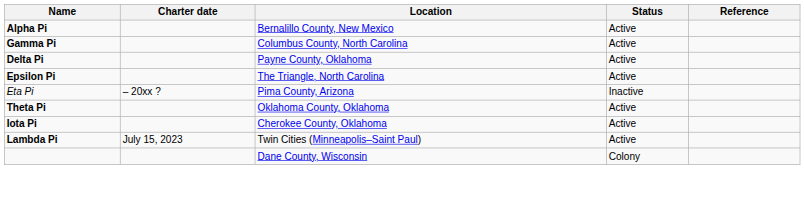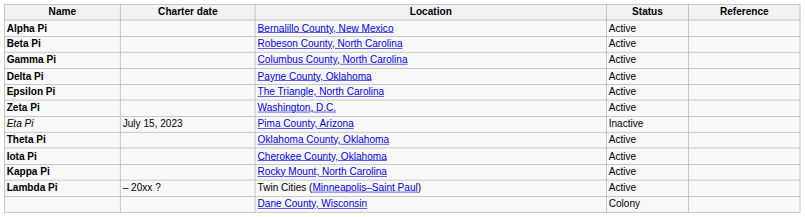+ row: Beta Pi | Robeson County, North Carolina | Active
+ row: Zeta Pi | Washington, D.C. | Active
Eta Pi | Charter date: – 20xx ? -> July 15, 2023
+ row: Kappa Pi | Rocky Mount, North Carolina | Active
Lambda Pi | Charter date: July 15, 2023 -> – 20xx ?
